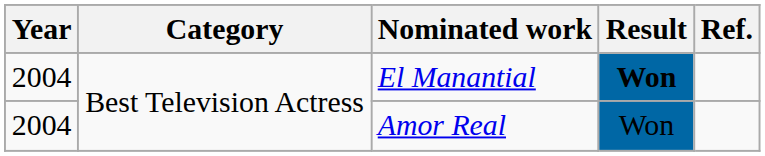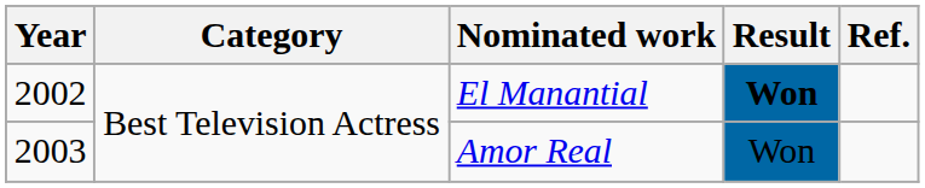El Manantial | Year: 2004 -> 2002
Amor Real | Year: 2004 -> 2003
